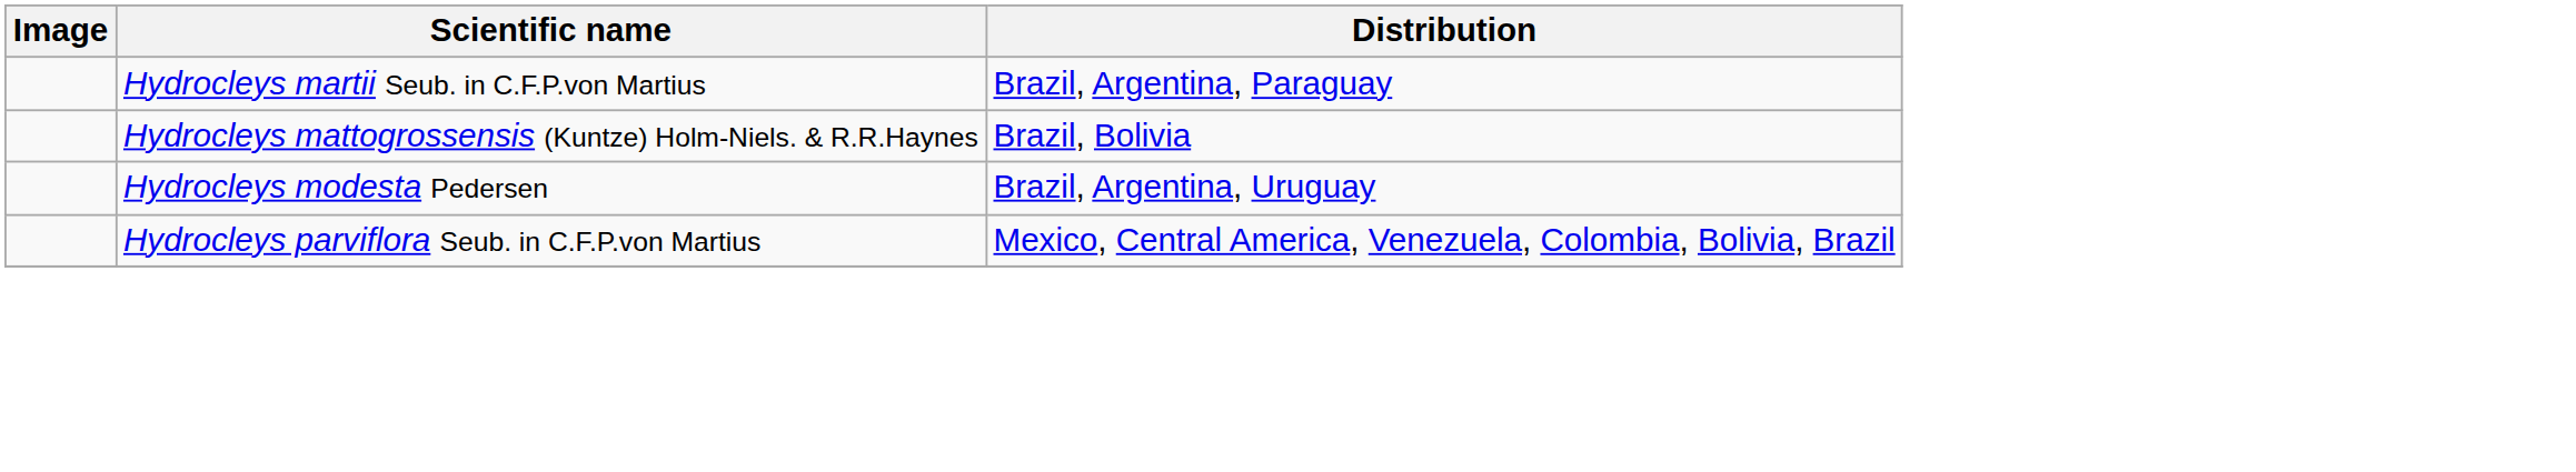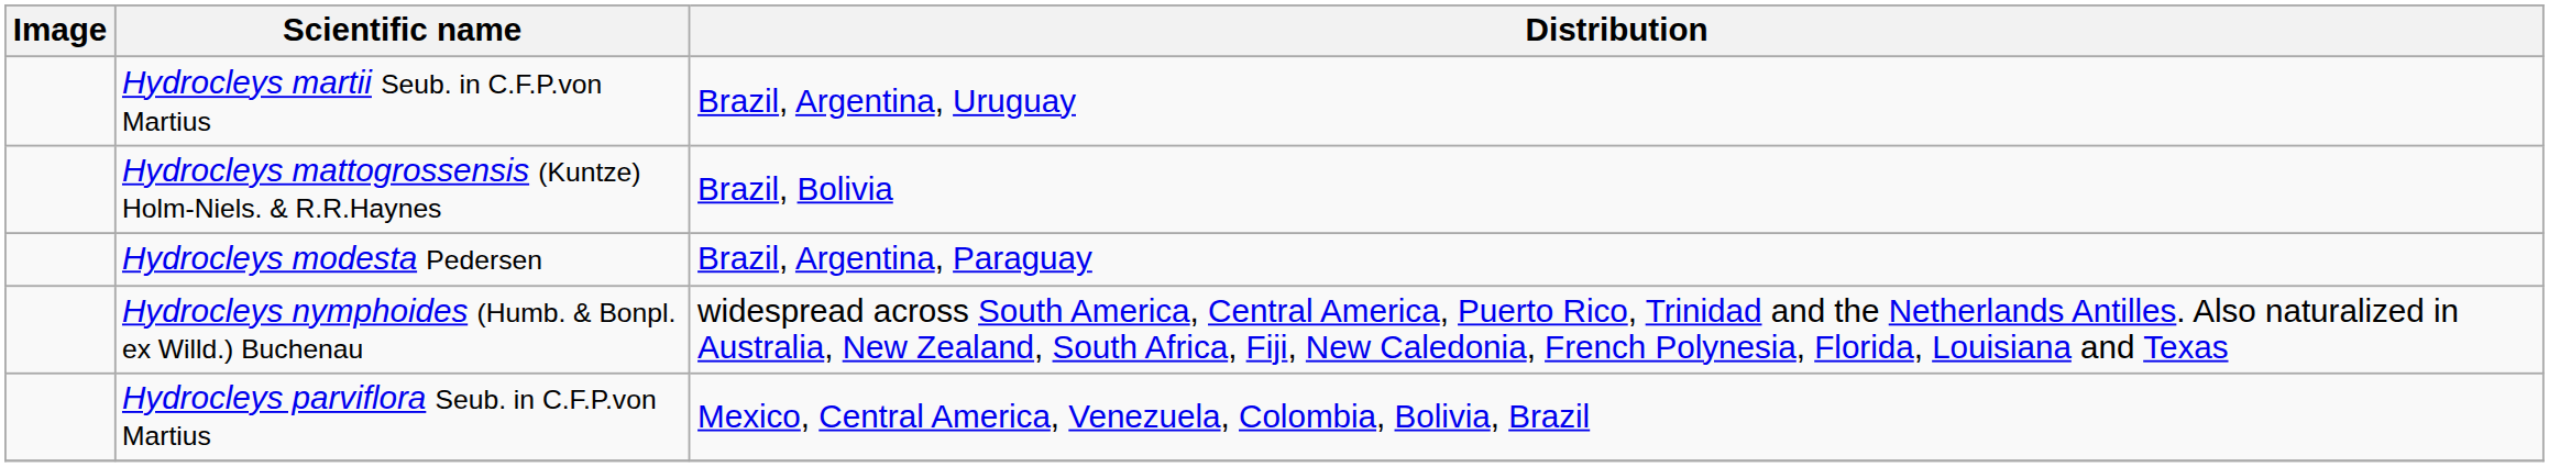Hydrocleys martii Seub. in C.F.P.von Martius | Distribution: Brazil, Argentina, Paraguay -> Brazil, Argentina, Uruguay
Hydrocleys modesta Pedersen | Distribution: Brazil, Argentina, Uruguay -> Brazil, Argentina, Paraguay
+ row: Hydrocleys nymphoides (Humb. & Bonpl. ex Willd.) Buchenau | widespread across South America, Central America, Puerto Rico, Trinidad and the Netherlands Antilles. Also naturalized in Australia, New Zealand, South Africa, Fiji, New Caledonia, French Polynesia, Florida, Louisiana and Texas
